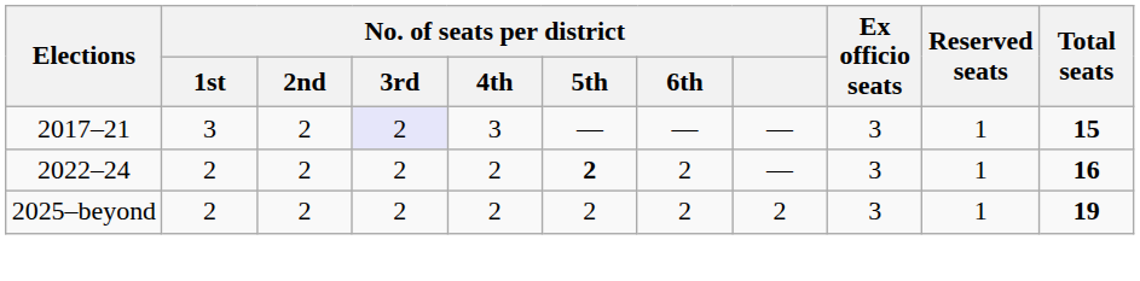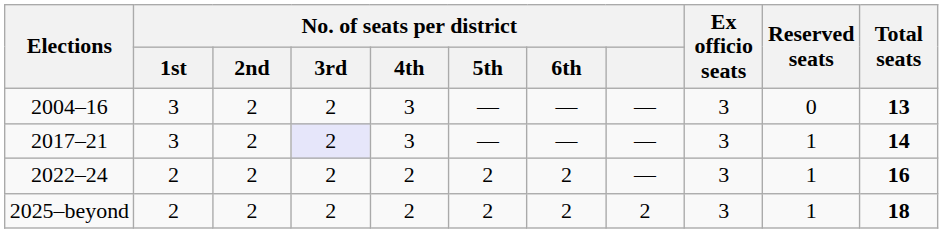+ row: 2004–16 | 3 | 2 | 2 | 3 | — | — | — | 3 | 0 | 13
2017–21 | Total seats: 15 -> 14
2022–24 | No. of seats per district / 5th: bold -> normal
2025–beyond | Total seats: 19 -> 18
